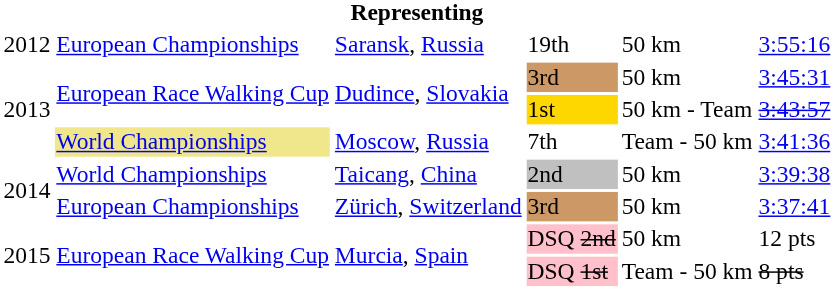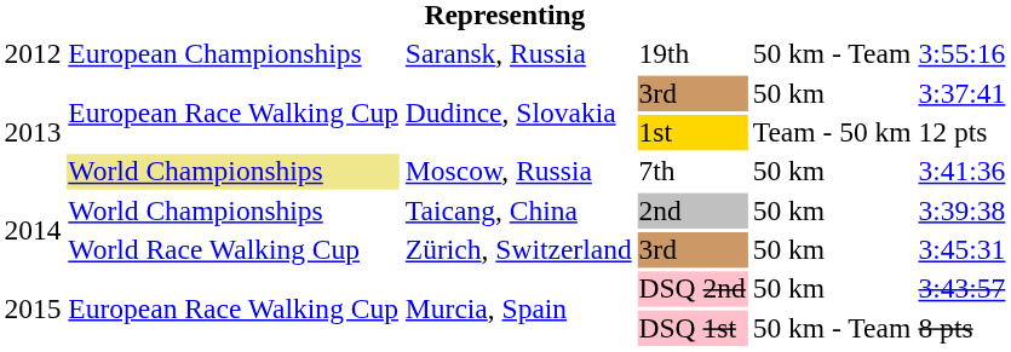19th | column 5: 50 km -> 50 km - Team
Dudince, Slovakia / 3rd | column 6: 3:45:31 -> 3:37:41
1st | column 5: 50 km - Team -> Team - 50 km
1st | column 6: 3:43:57 -> 12 pts
7th | column 5: Team - 50 km -> 50 km
Zürich, Switzerland / 3rd | column 2: European Championships -> World Race Walking Cup
Zürich, Switzerland / 3rd | column 6: 3:37:41 -> 3:45:31
DSQ 2nd | column 6: 12 pts -> 3:43:57
DSQ 1st | column 5: Team - 50 km -> 50 km - Team
